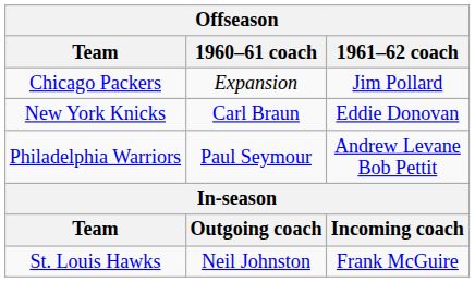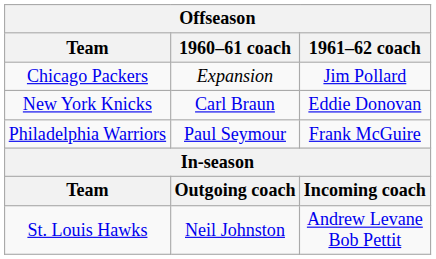Philadelphia Warriors | 1961–62 coach: Andrew Levane Bob Pettit -> Frank McGuire
St. Louis Hawks | 1961–62 coach: Frank McGuire -> Andrew Levane Bob Pettit
